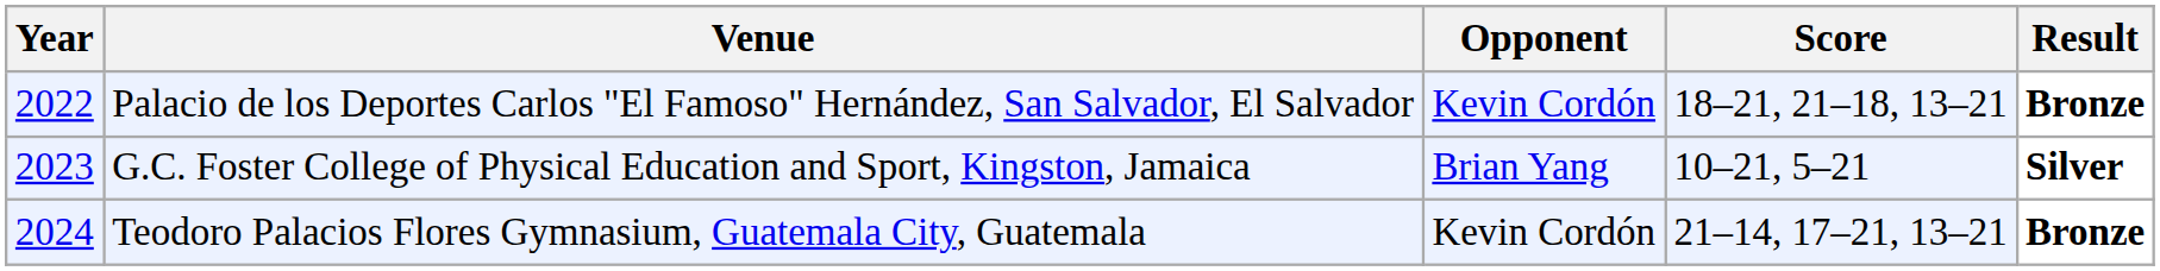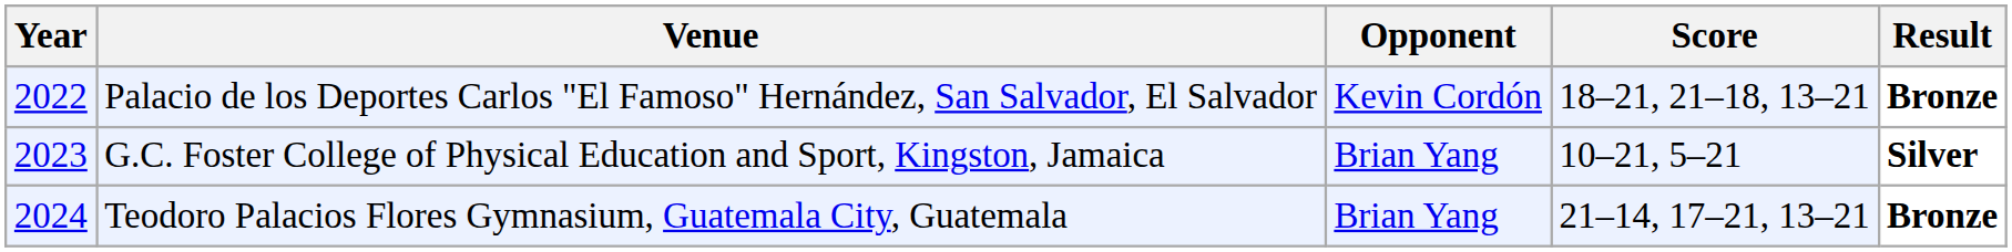Teodoro Palacios Flores Gymnasium, Guatemala City, Guatemala | Opponent: Kevin Cordón -> Brian Yang
